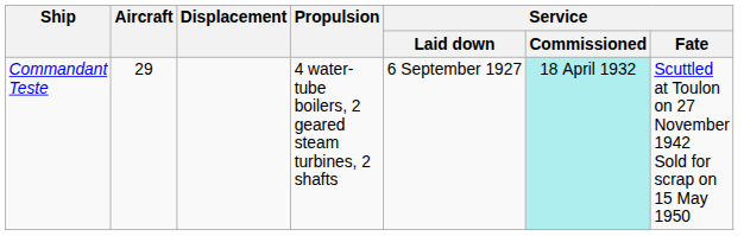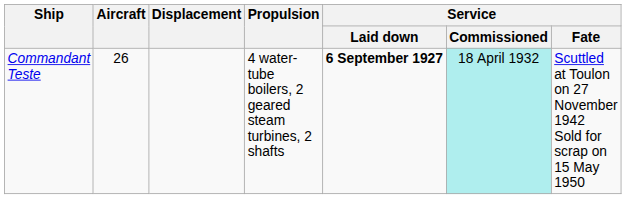Commandant Teste | Aircraft: 29 -> 26
Commandant Teste | Service / Laid down: normal -> bold
